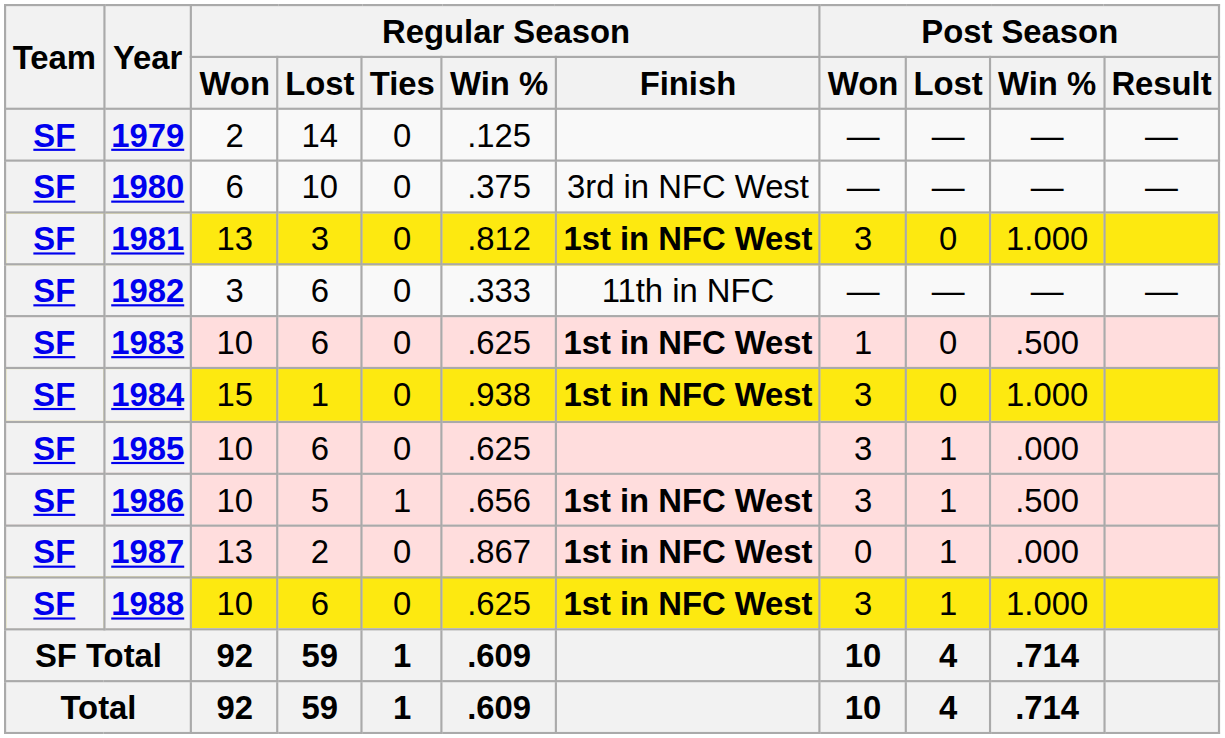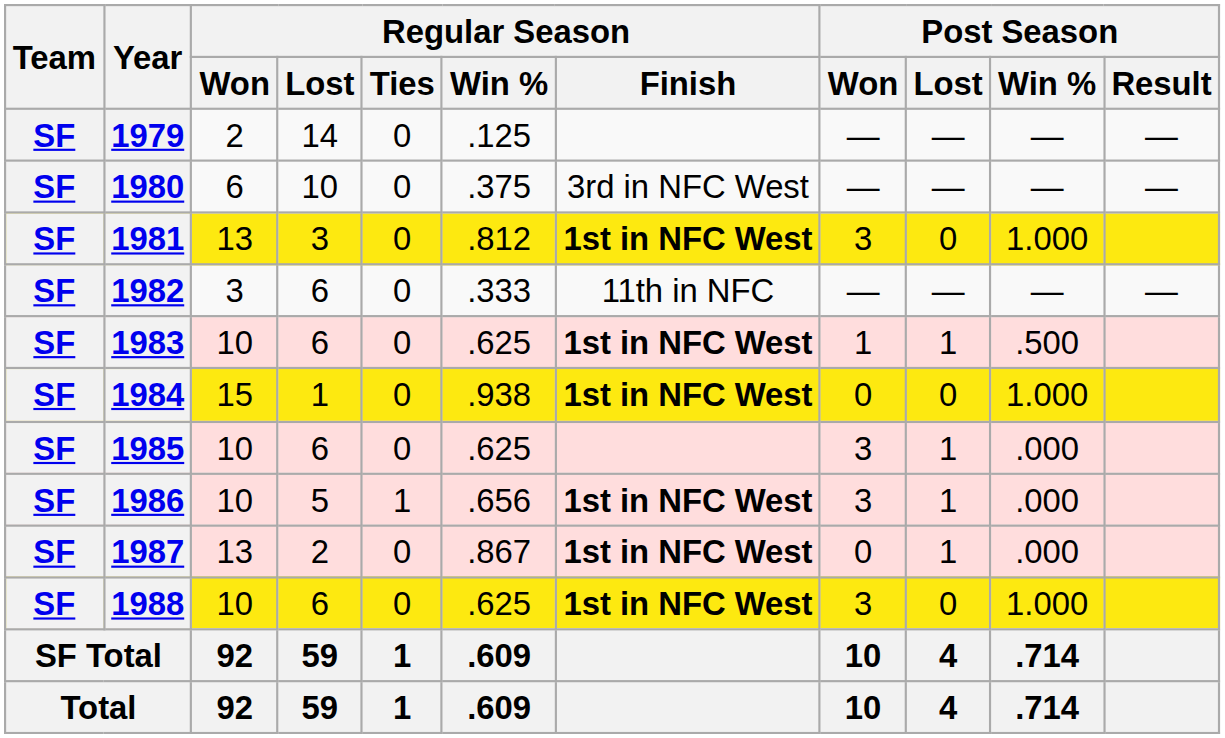1983 | Post Season / Lost: 0 -> 1
1984 | Post Season / Won: 3 -> 0
1986 | Post Season / Win %: .500 -> .000
1988 | Post Season / Lost: 1 -> 0
